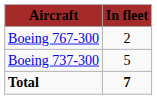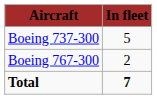rows swapped: Boeing 737-300 <-> Boeing 767-300
